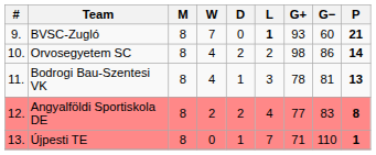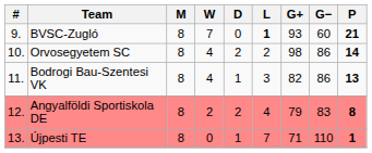Bodrogi Bau-Szentesi VK | G+: 78 -> 82
Bodrogi Bau-Szentesi VK | G−: 81 -> 86
Angyalföldi Sportiskola DE | G+: 77 -> 79
